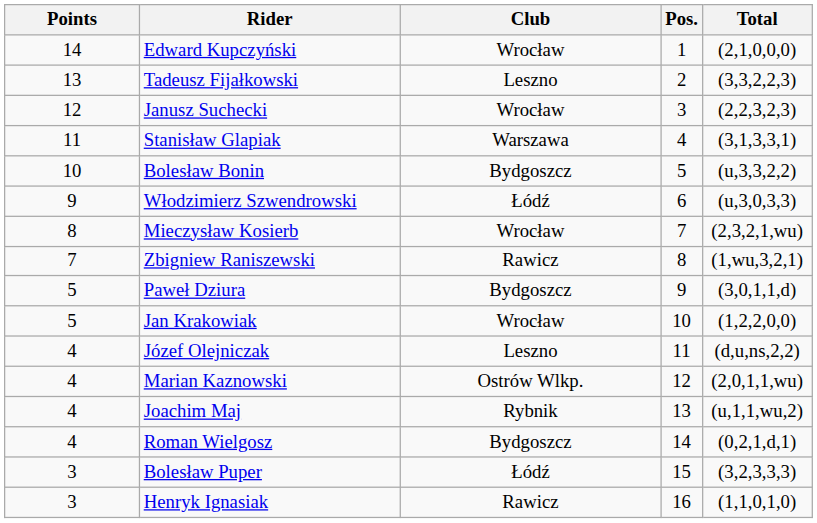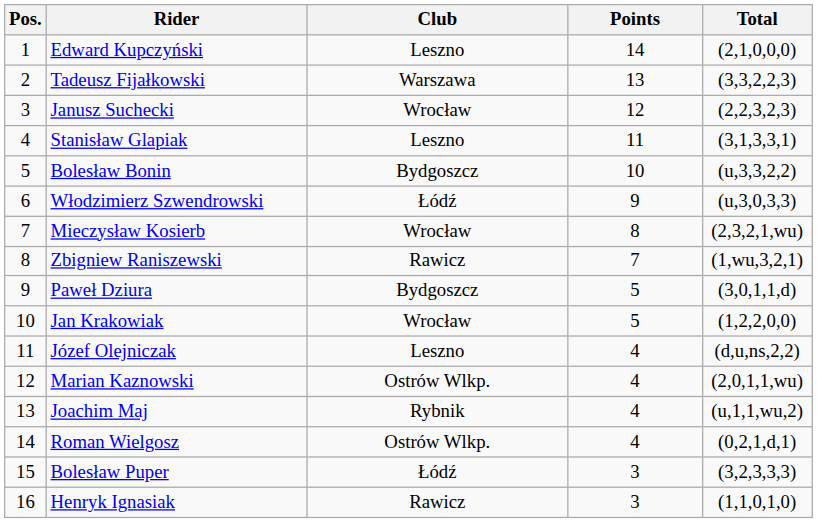columns swapped: Pos. <-> Points
Edward Kupczyński | Club: Wrocław -> Leszno
Tadeusz Fijałkowski | Club: Leszno -> Warszawa
Stanisław Glapiak | Club: Warszawa -> Leszno
Roman Wielgosz | Club: Bydgoszcz -> Ostrów Wlkp.
